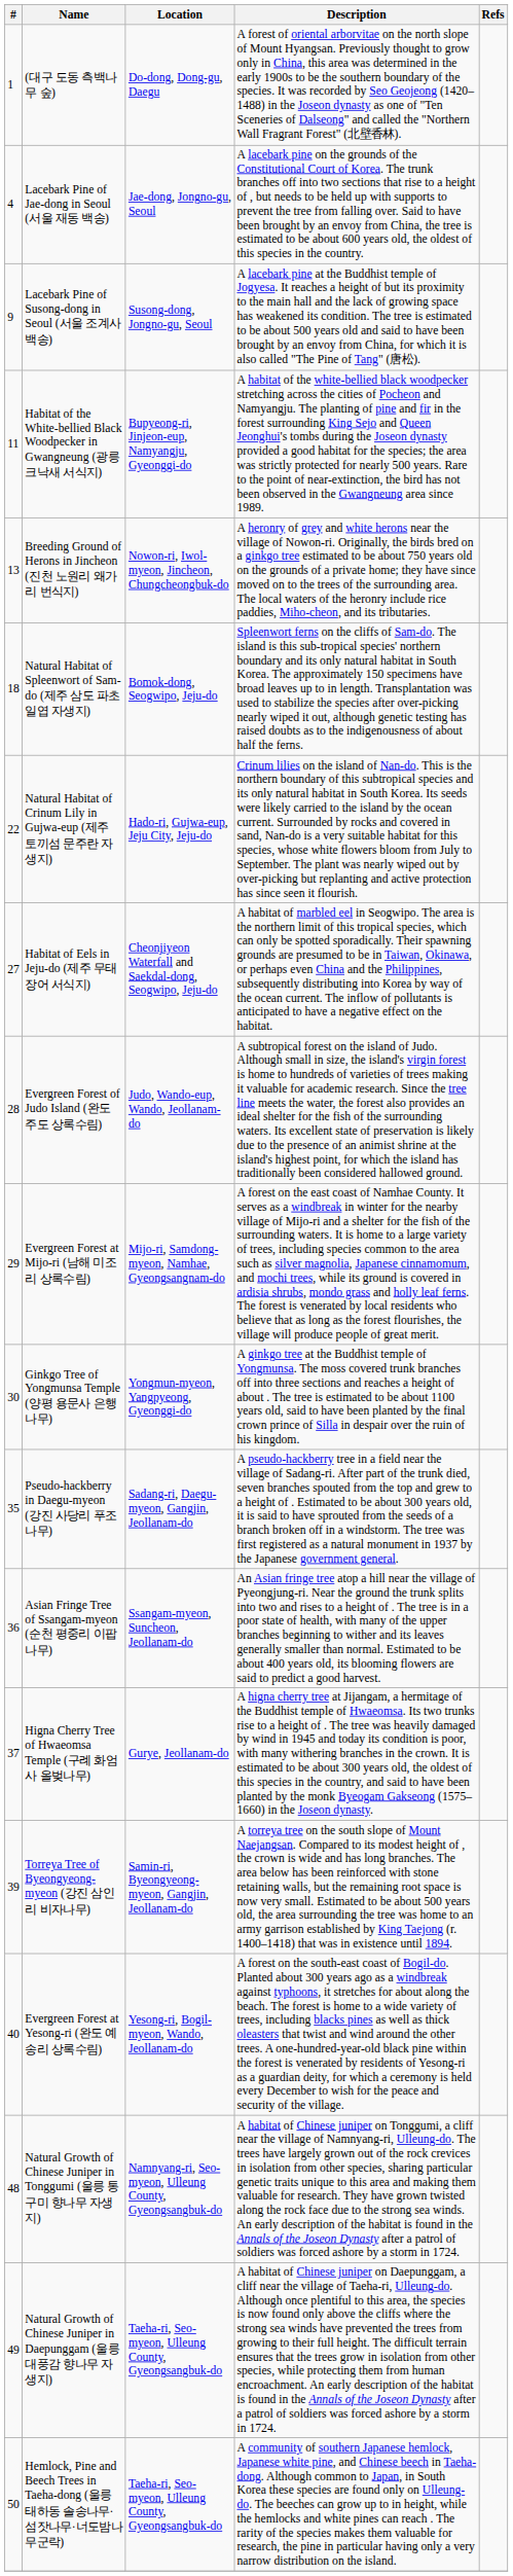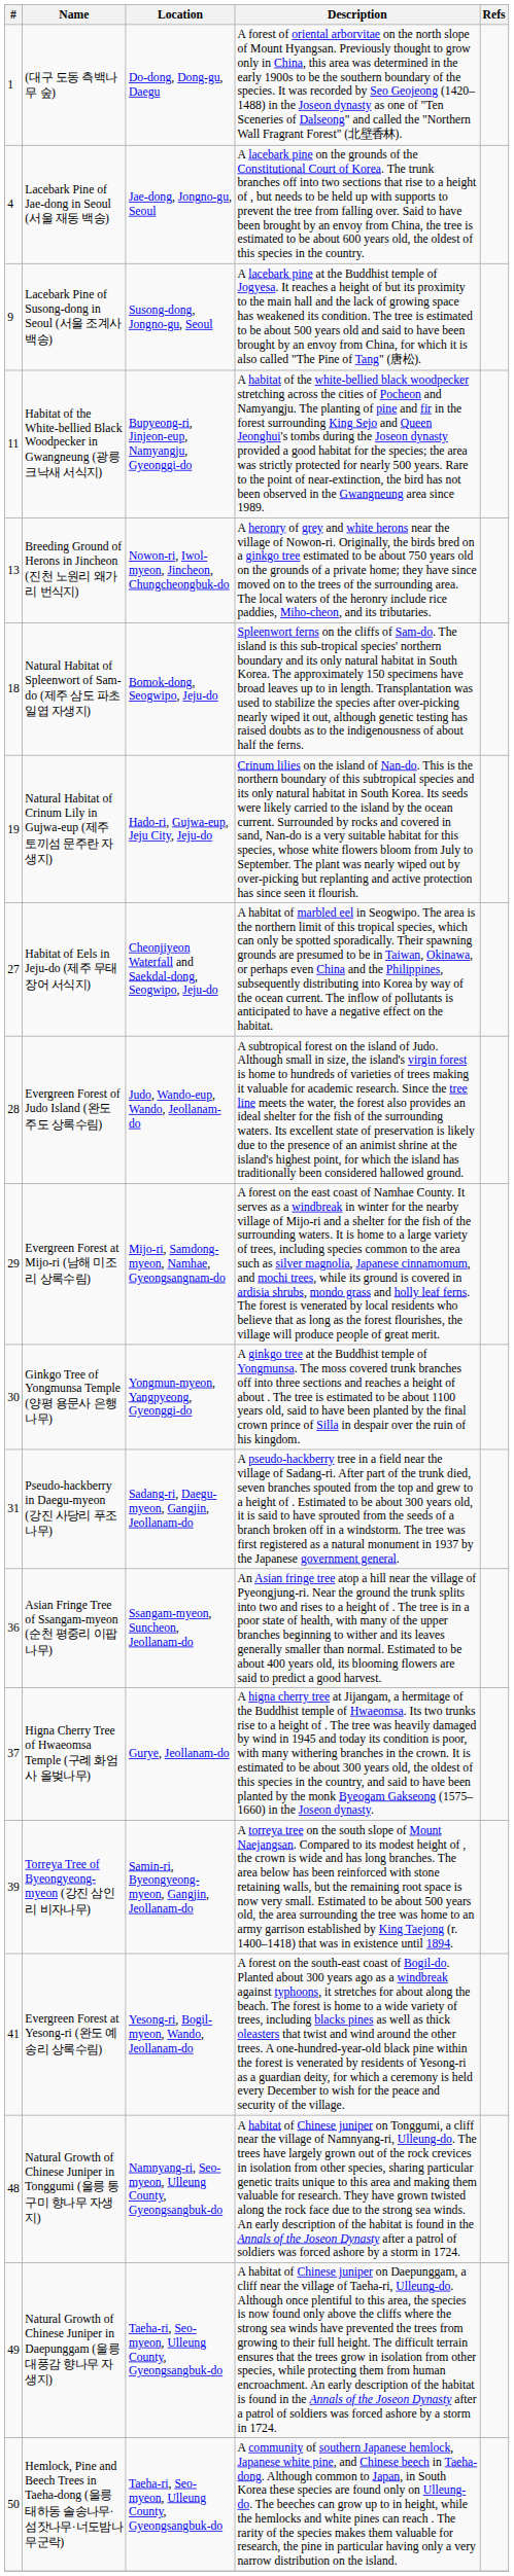Natural Habitat of Crinum Lily in Gujwa-eup (제주 토끼섬 문주란 자생지) | #: 22 -> 19
Pseudo-hackberry in Daegu-myeon (강진 사당리 푸조나무) | #: 35 -> 31
Evergreen Forest at Yesong-ri (완도 예송리 상록수림) | #: 40 -> 41
